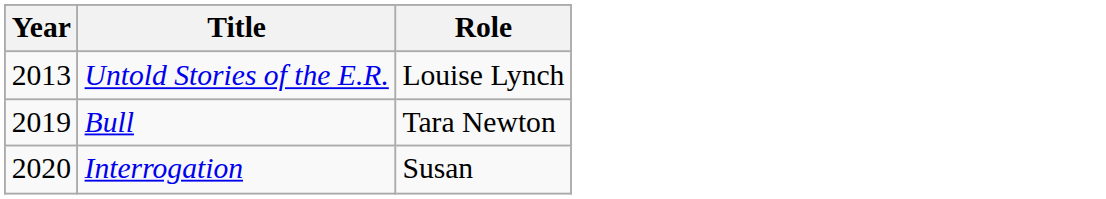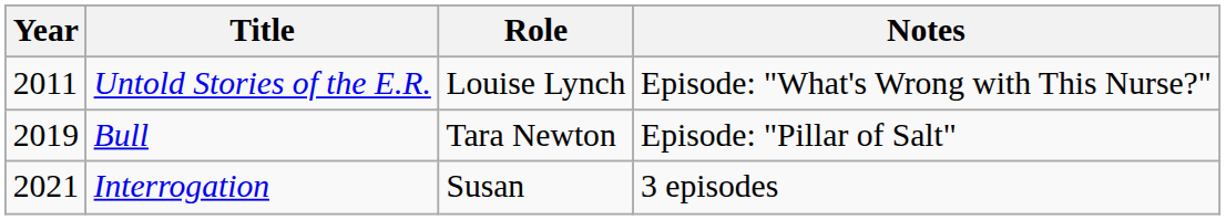+ column: Notes | Episode: "What's Wrong with This Nurse?" | Episode: "Pillar of Salt" | 3 episodes
Untold Stories of the E.R. | Year: 2013 -> 2011
Interrogation | Year: 2020 -> 2021
